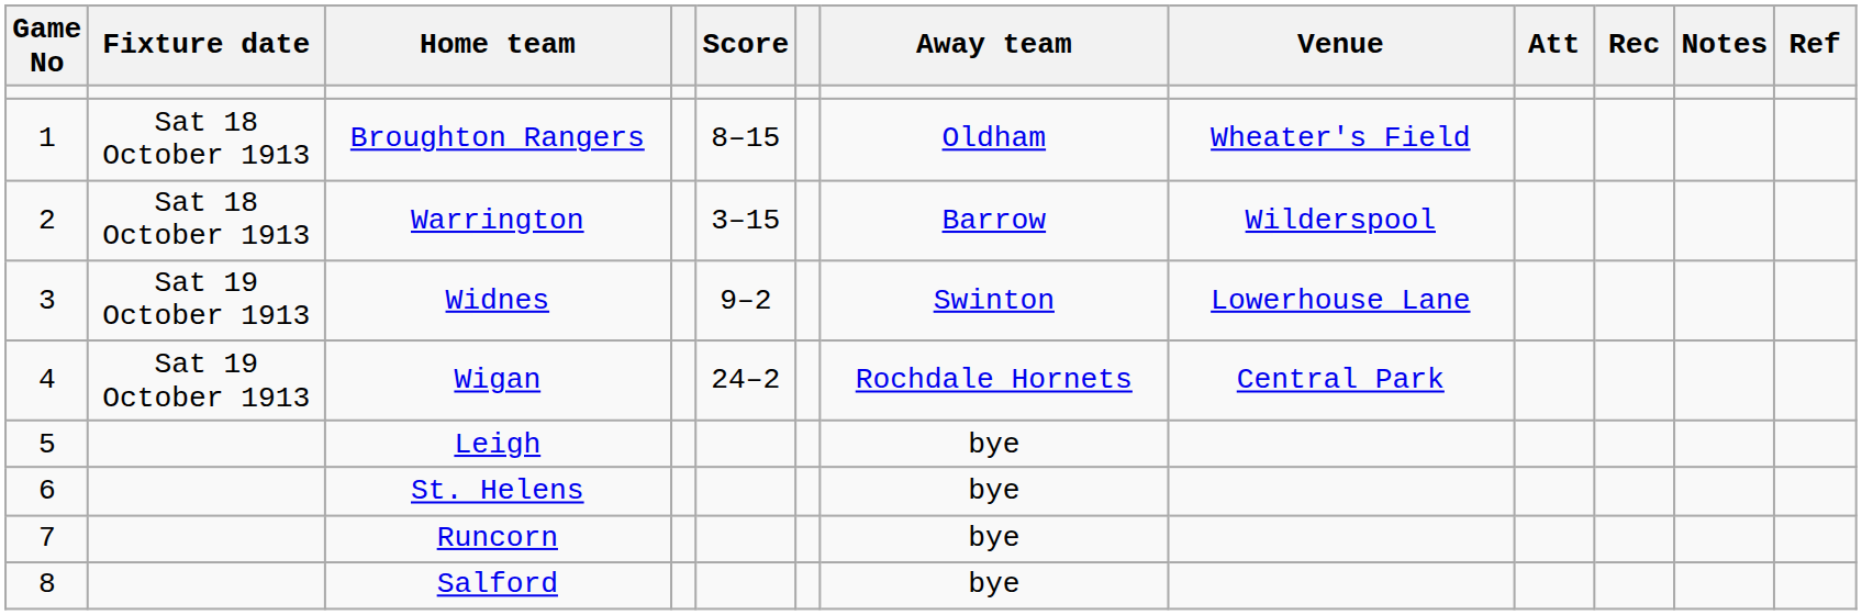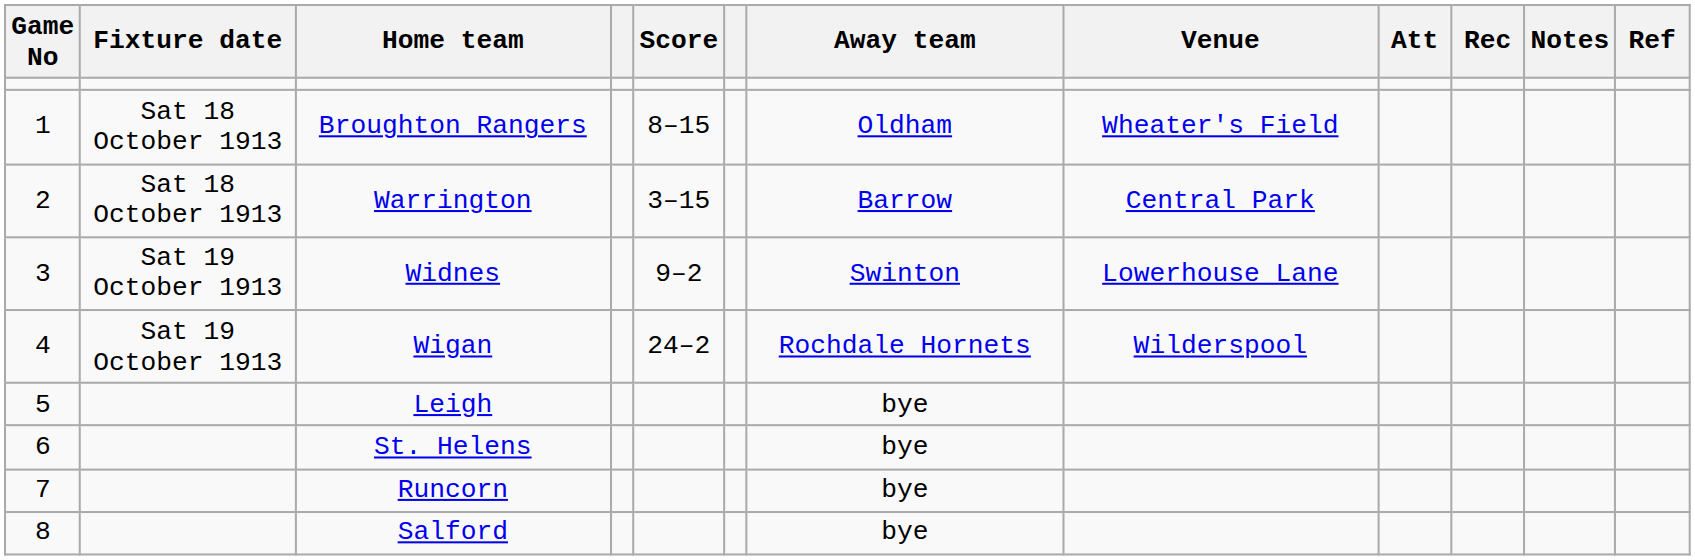Warrington | Venue: Wilderspool -> Central Park
Wigan | Venue: Central Park -> Wilderspool
